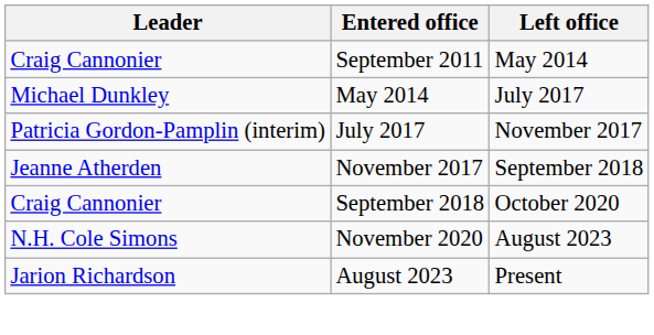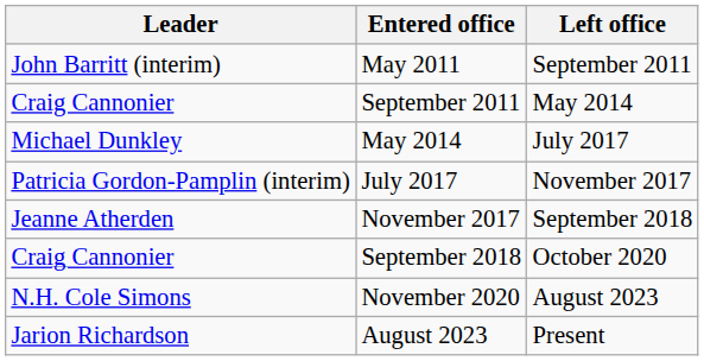+ row: John Barritt (interim) | May 2011 | September 2011
